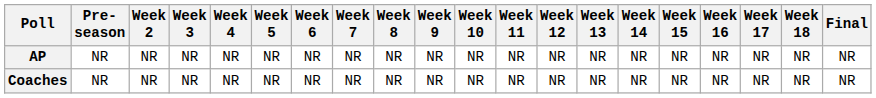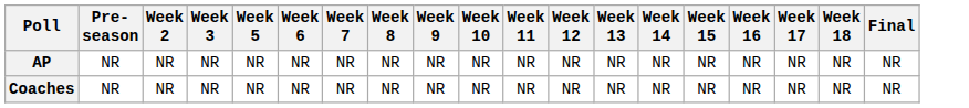- column: Week 4 | NR | NR
